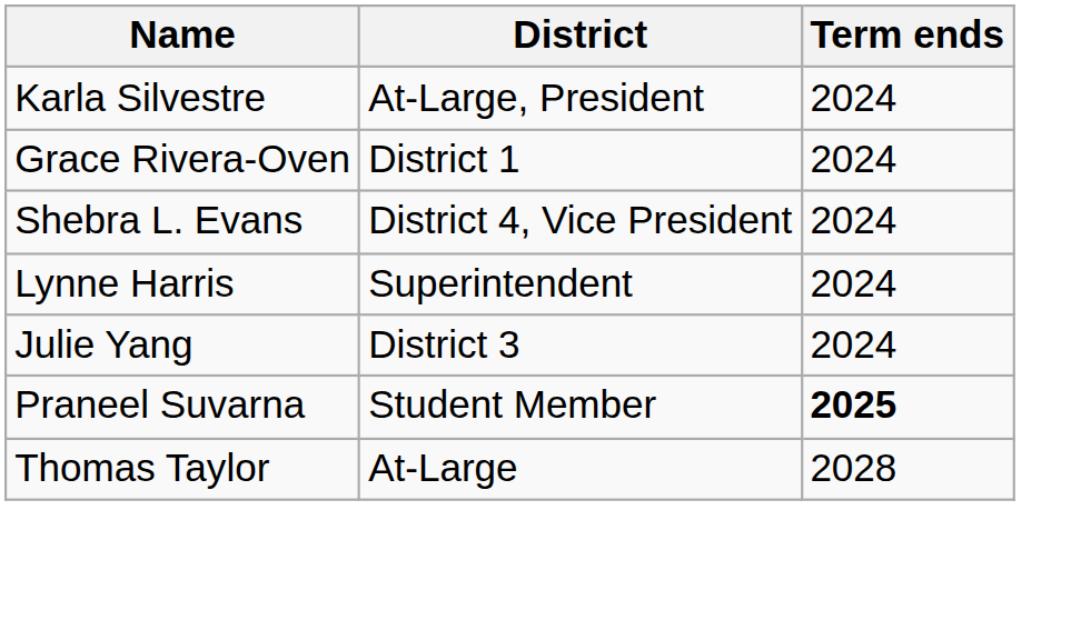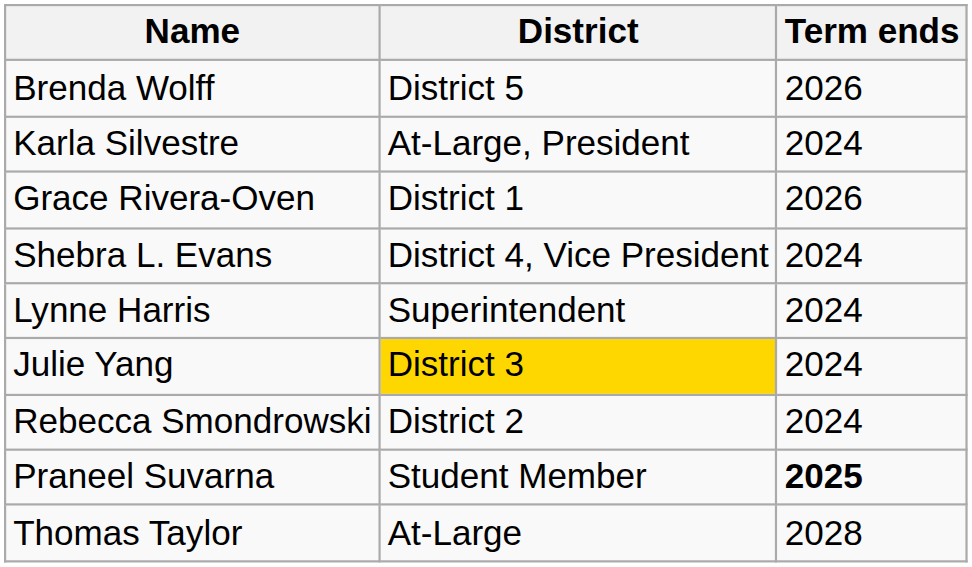+ row: Brenda Wolff | District 5 | 2026
Grace Rivera-Oven | Term ends: 2024 -> 2026
Julie Yang | District: no background -> gold background
+ row: Rebecca Smondrowski | District 2 | 2024
